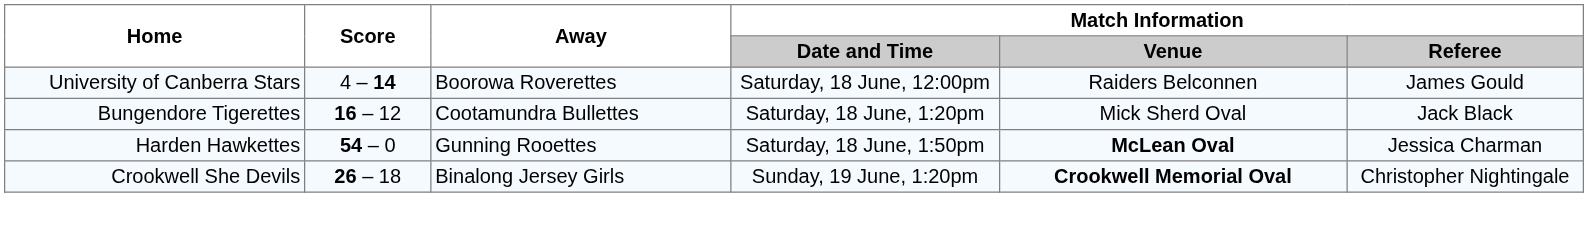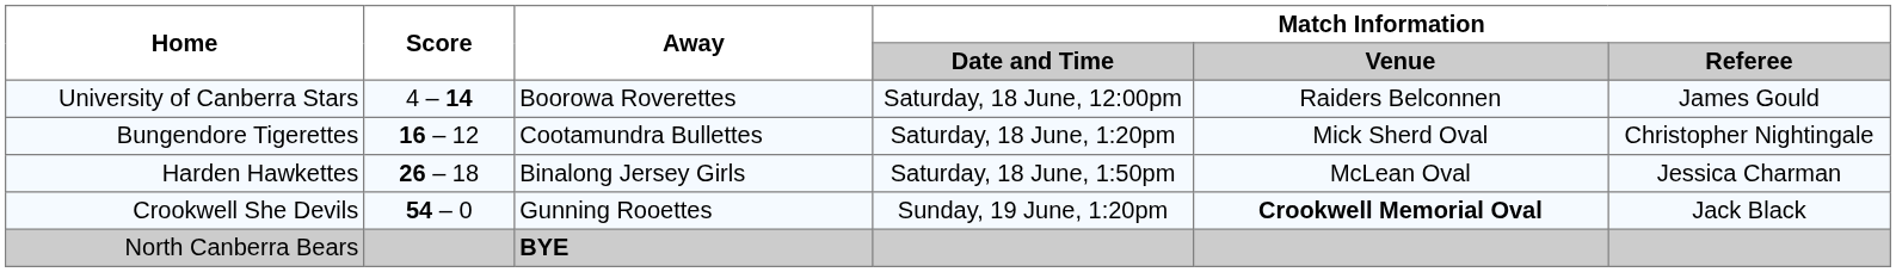Bungendore Tigerettes | Match Information / Referee: Jack Black -> Christopher Nightingale
Harden Hawkettes | Score: 54 – 0 -> 26 – 18
Harden Hawkettes | Away: Gunning Rooettes -> Binalong Jersey Girls
Harden Hawkettes | Match Information / Venue: bold -> normal
Crookwell She Devils | Score: 26 – 18 -> 54 – 0
Crookwell She Devils | Away: Binalong Jersey Girls -> Gunning Rooettes
Crookwell She Devils | Match Information / Referee: Christopher Nightingale -> Jack Black
+ row: North Canberra Bears | BYE
